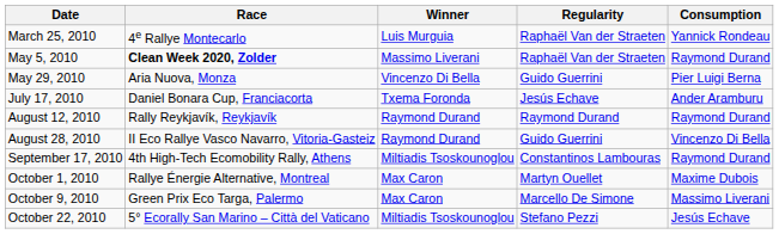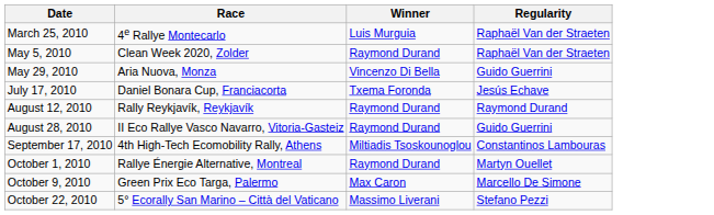- column: Consumption | Yannick Rondeau | Raymond Durand | Pier Luigi Berna | Ander Aramburu | Raymond Durand | Vincenzo Di Bella | Raymond Durand | Maxime Dubois | Massimo Liverani | Jesús Echave
May 5, 2010 | Race: bold -> normal
May 5, 2010 | Winner: Massimo Liverani -> Raymond Durand
October 1, 2010 | Winner: Max Caron -> Raymond Durand
October 22, 2010 | Winner: Miltiadis Tsoskounoglou -> Massimo Liverani
